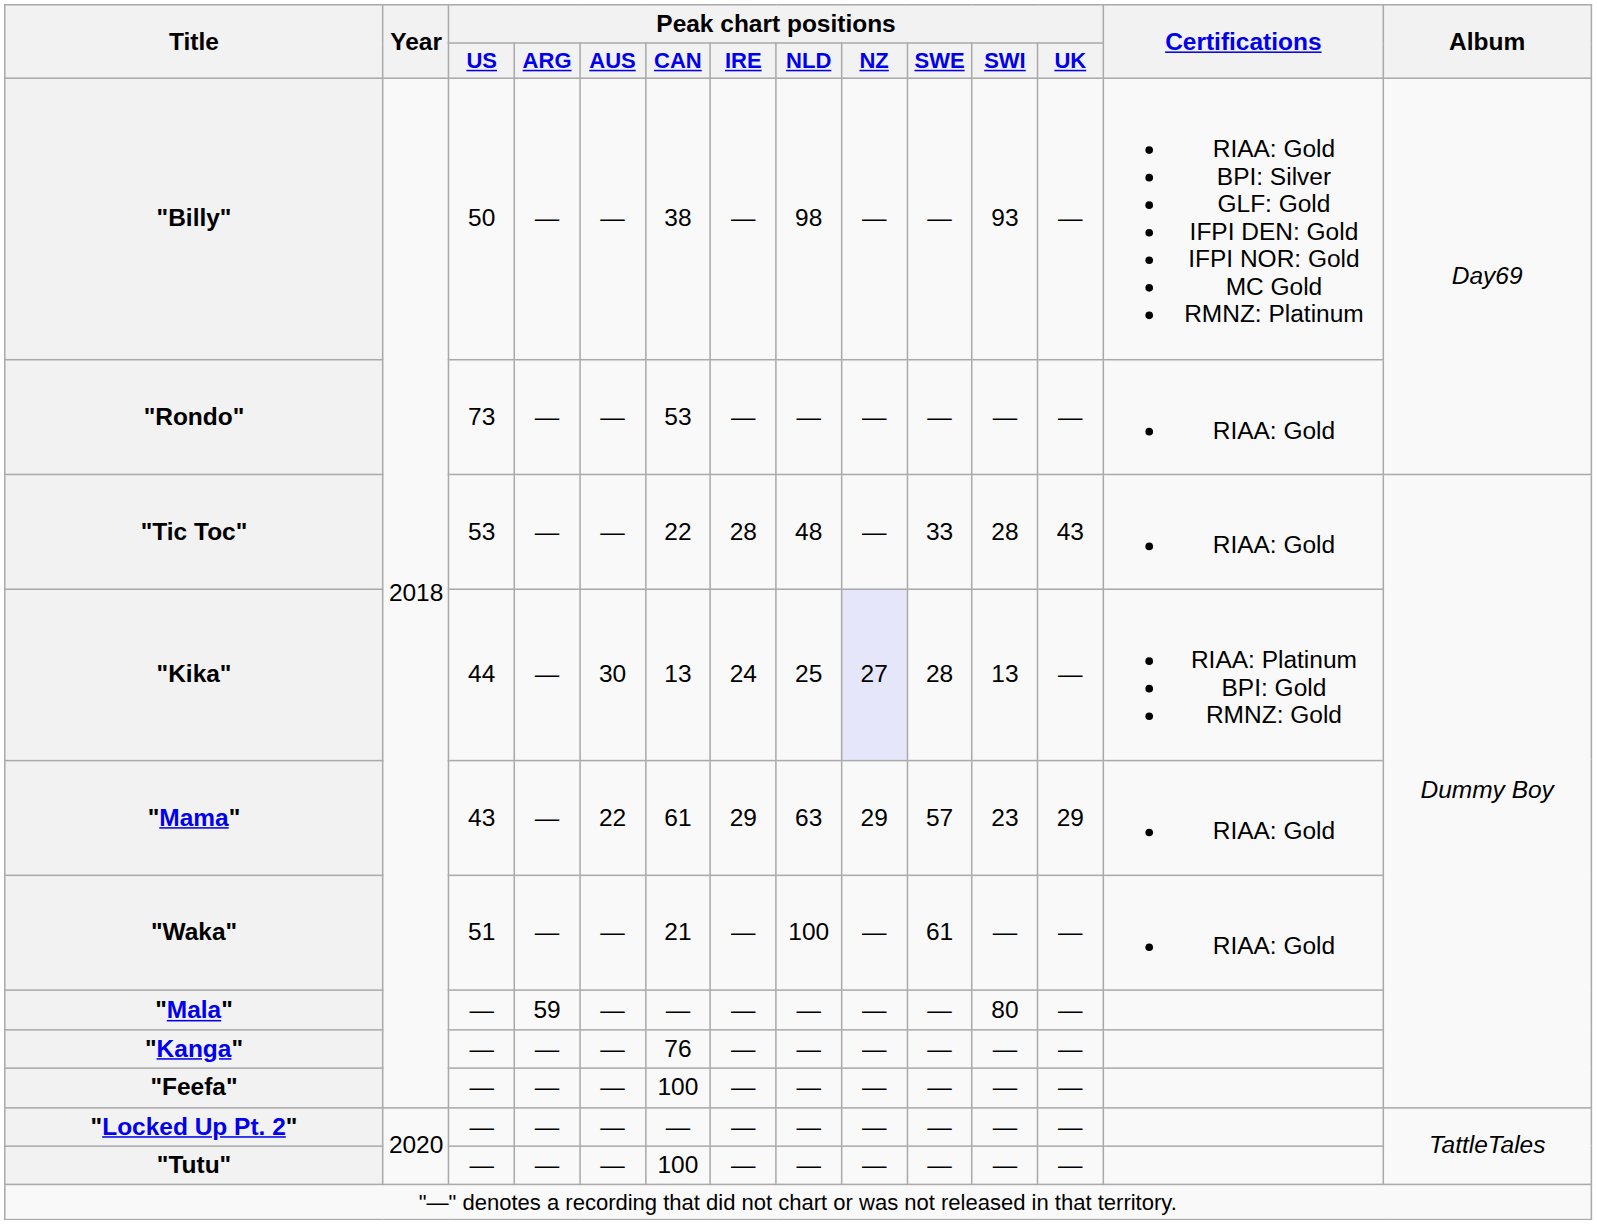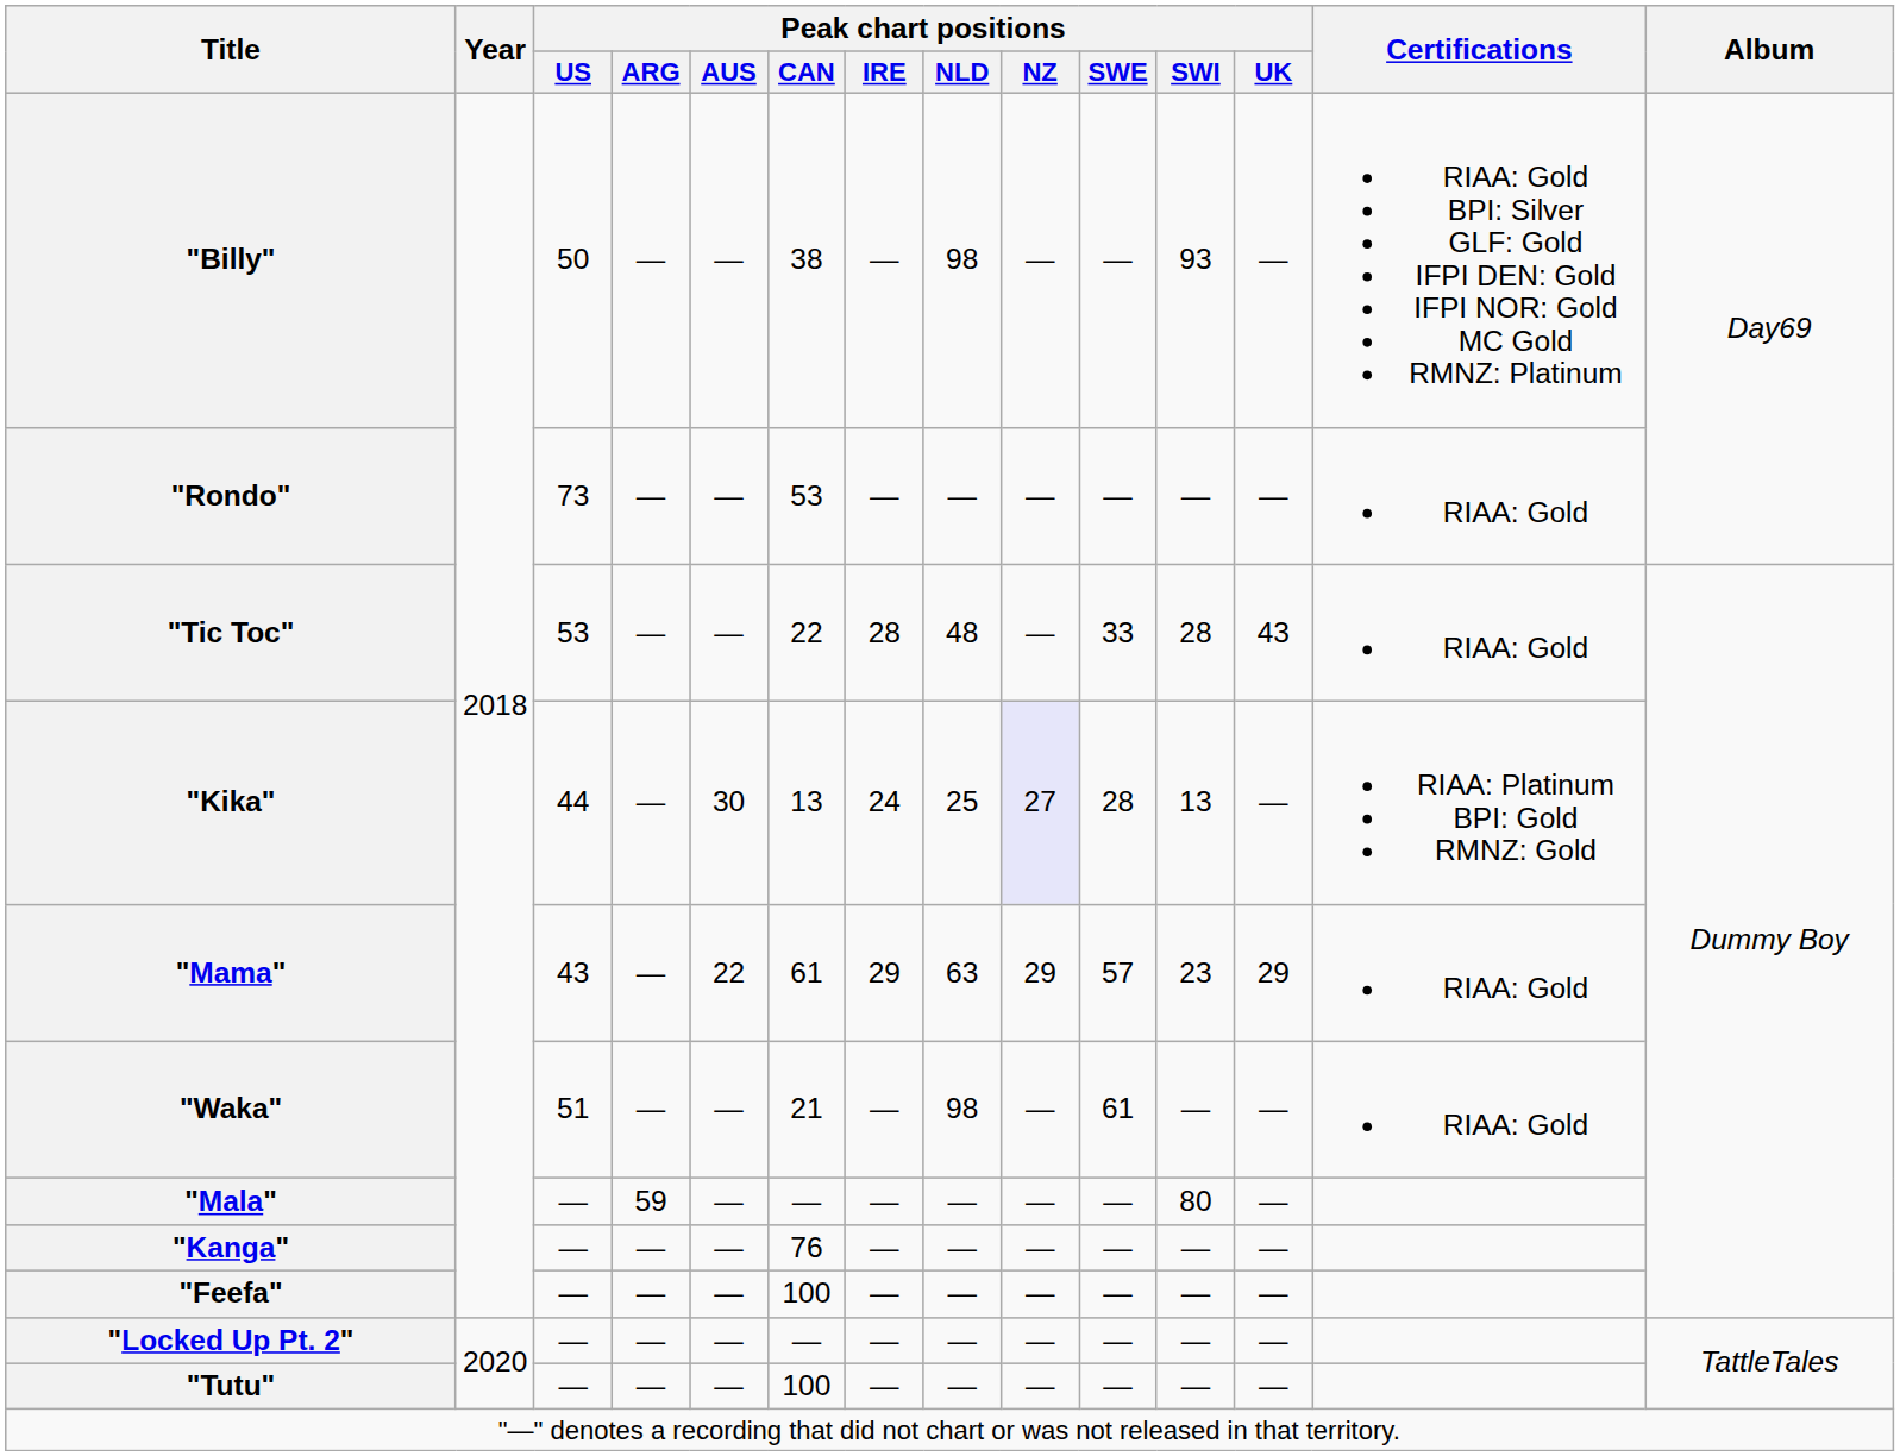"Waka" | Peak chart positions / NLD: 100 -> 98
